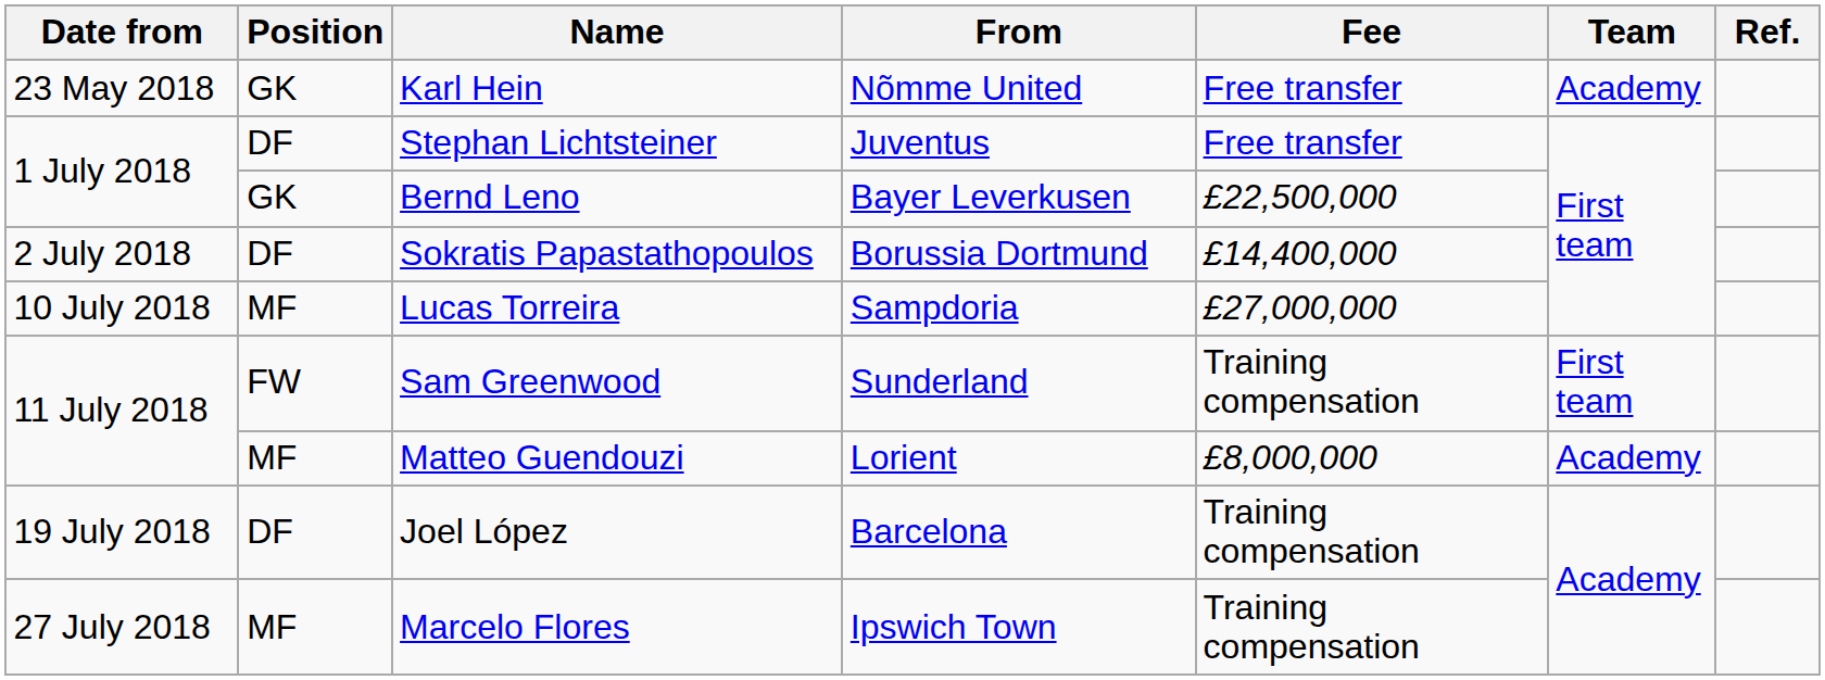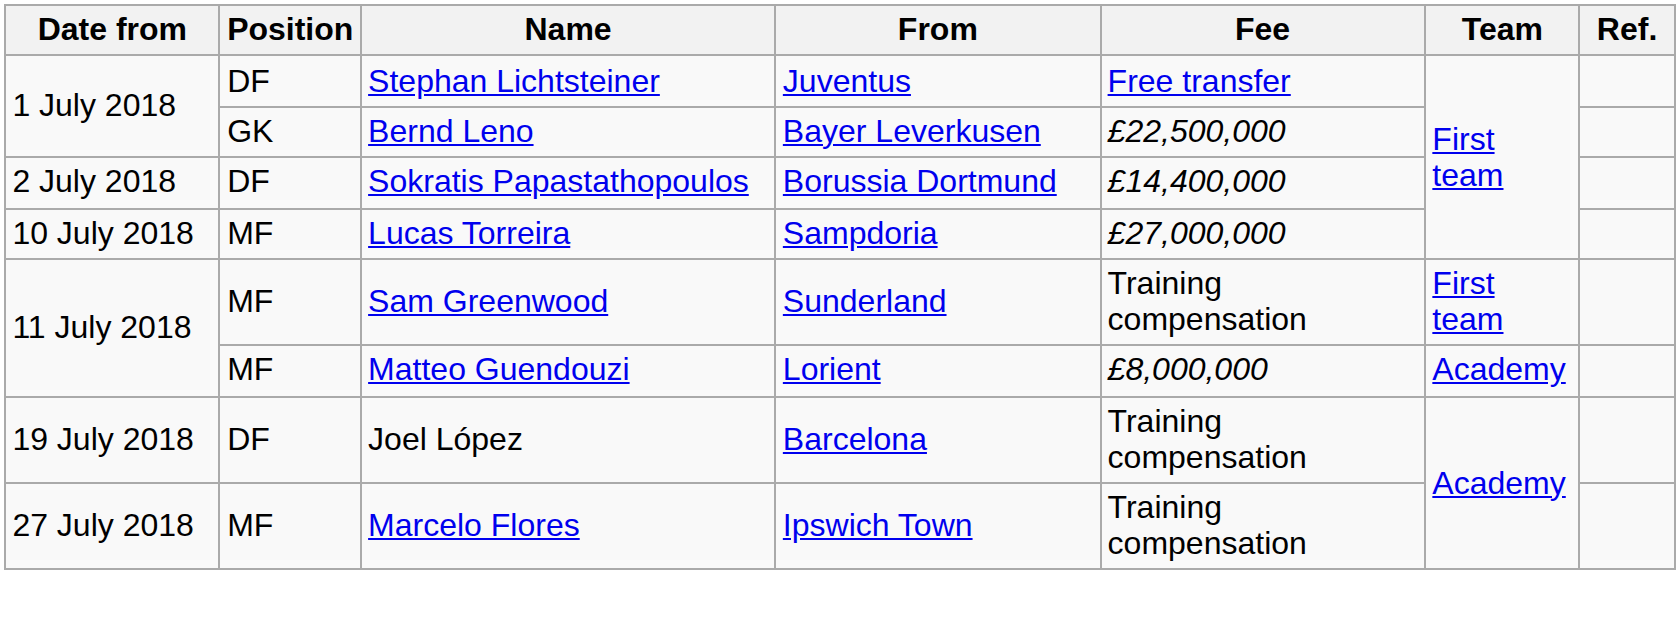- row: 23 May 2018 | GK | Karl Hein | Nõmme United | Free transfer | Academy
Sam Greenwood | Position: FW -> MF
